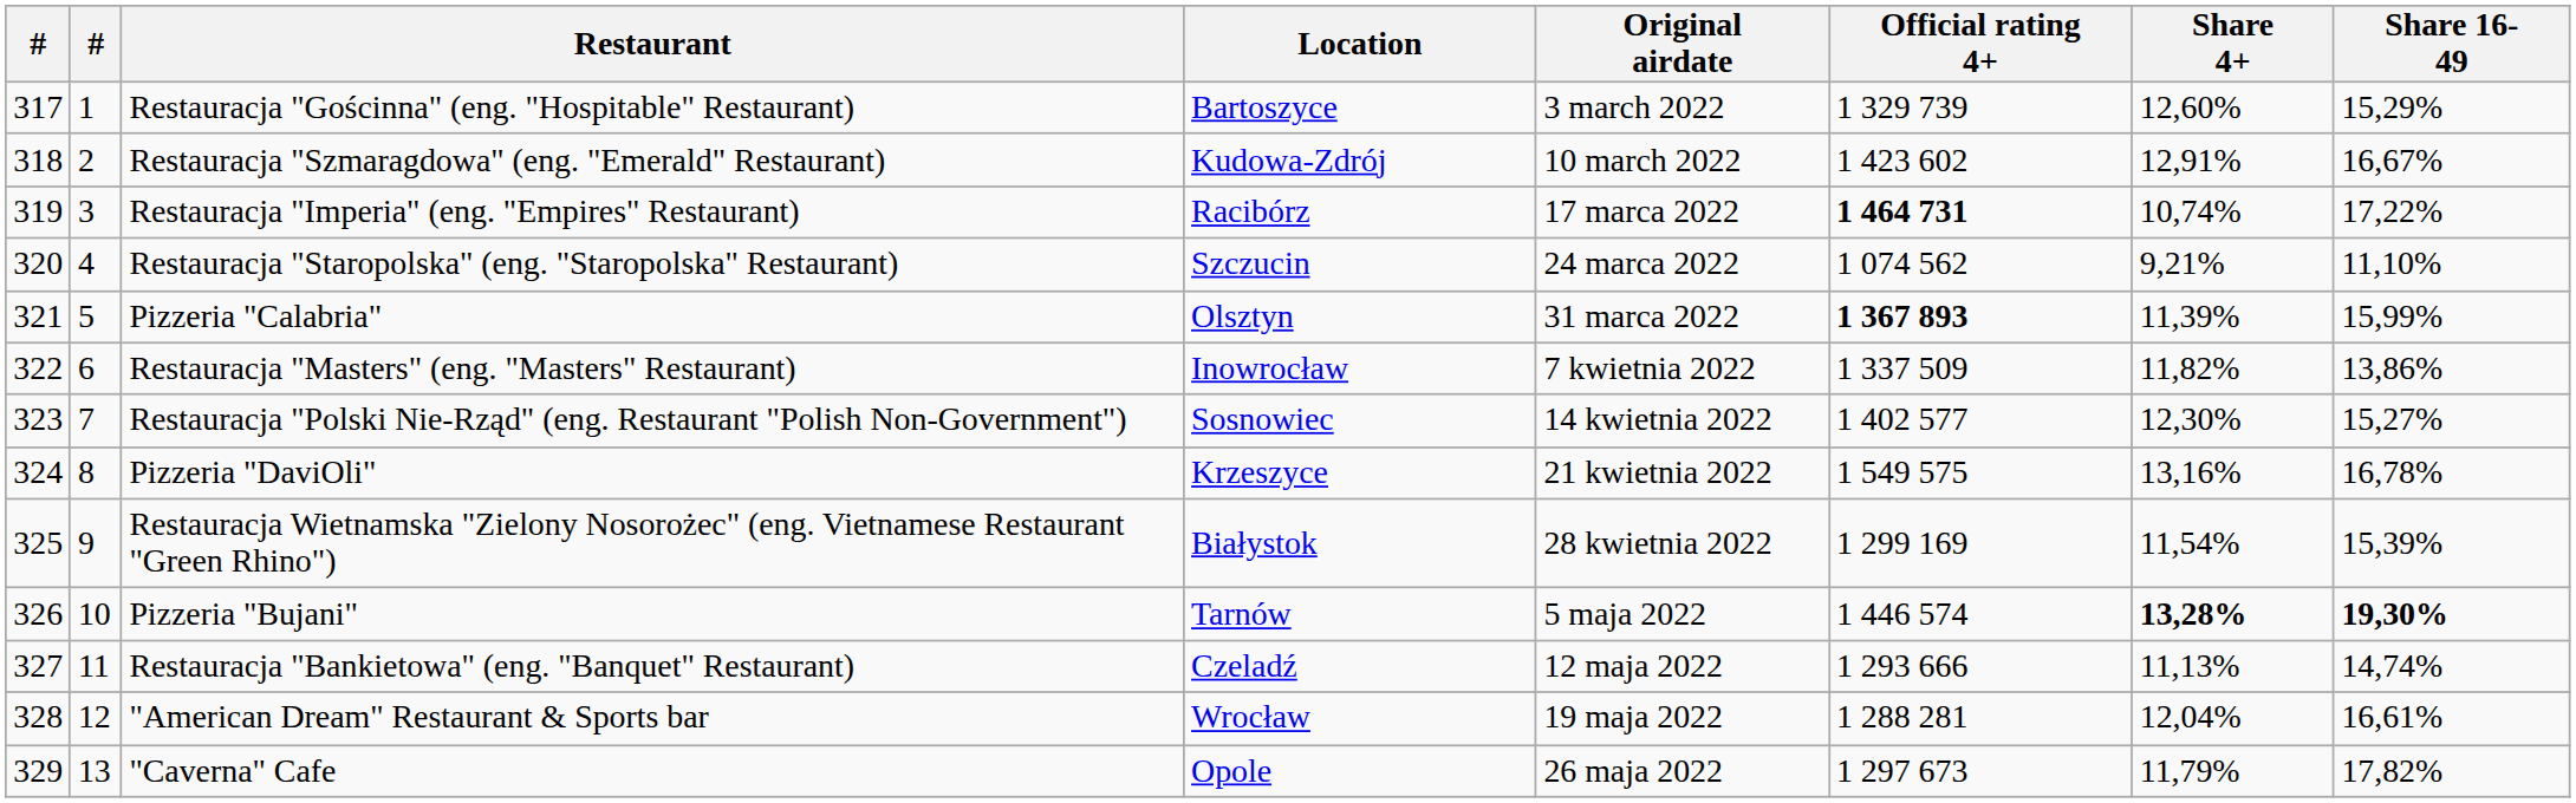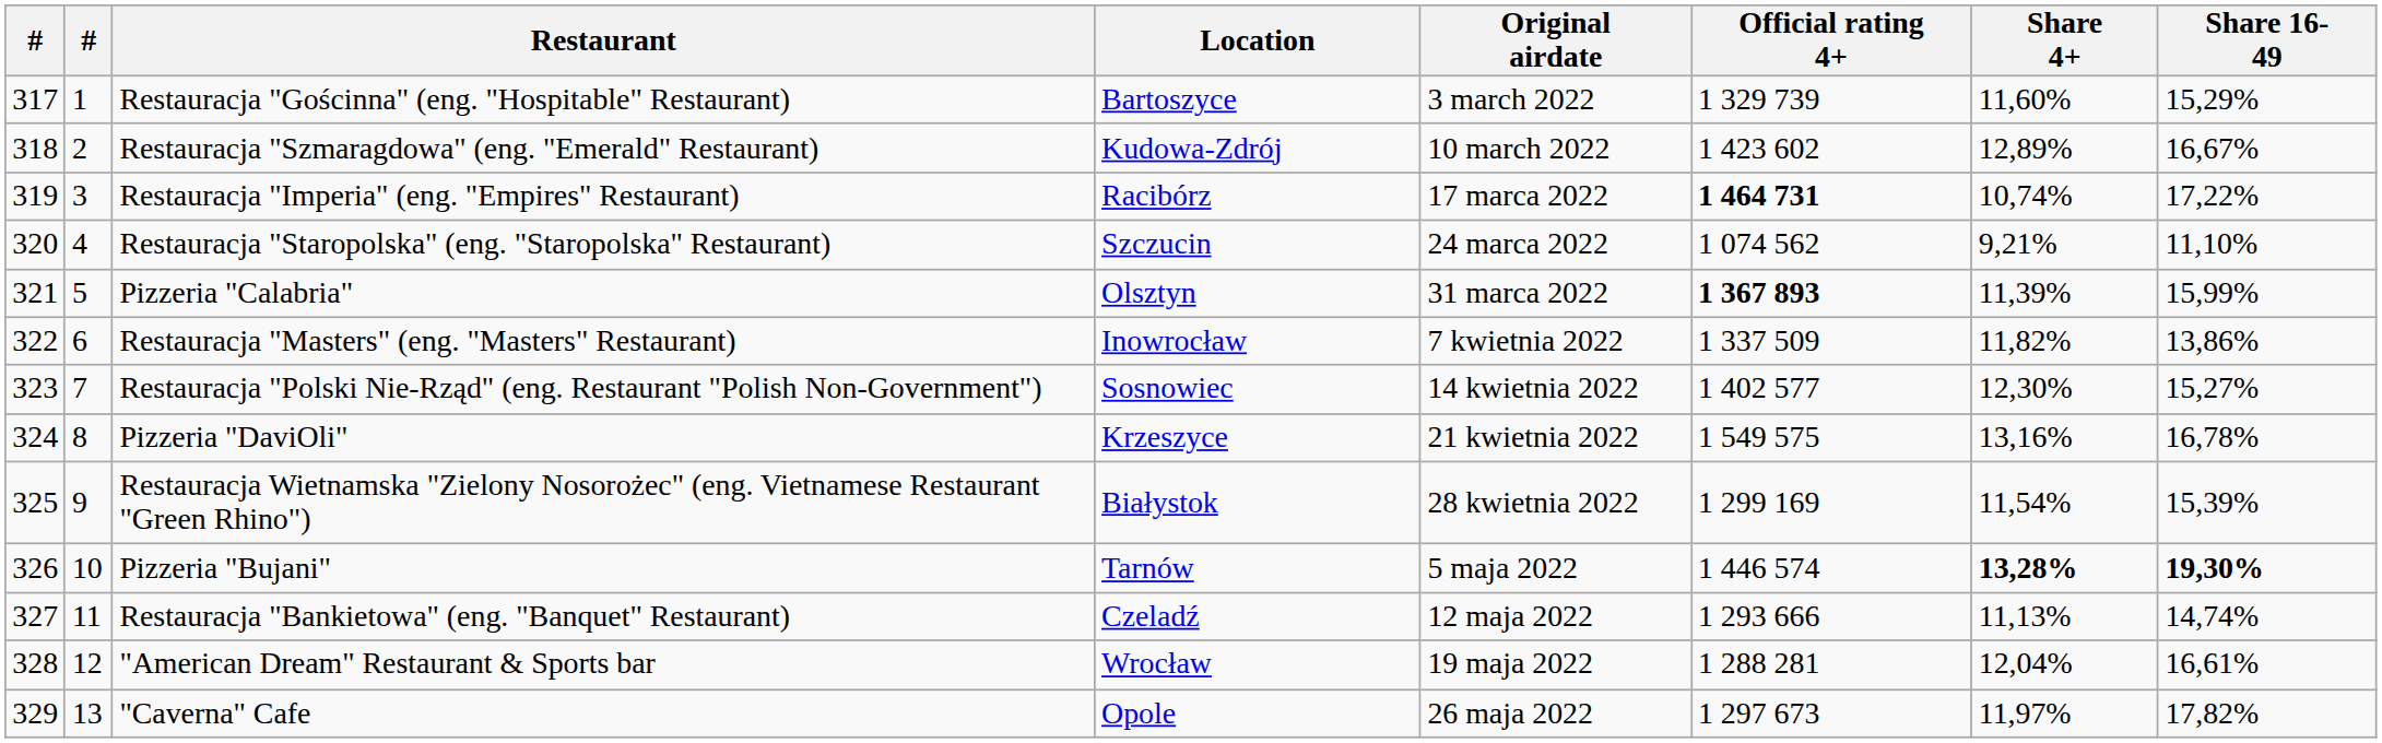Restauracja "Gościnna" (eng. "Hospitable" Restaurant) | Share 4+: 12,60% -> 11,60%
Restauracja "Szmaragdowa" (eng. "Emerald" Restaurant) | Share 4+: 12,91% -> 12,89%
"Caverna" Cafe | Share 4+: 11,79% -> 11,97%
